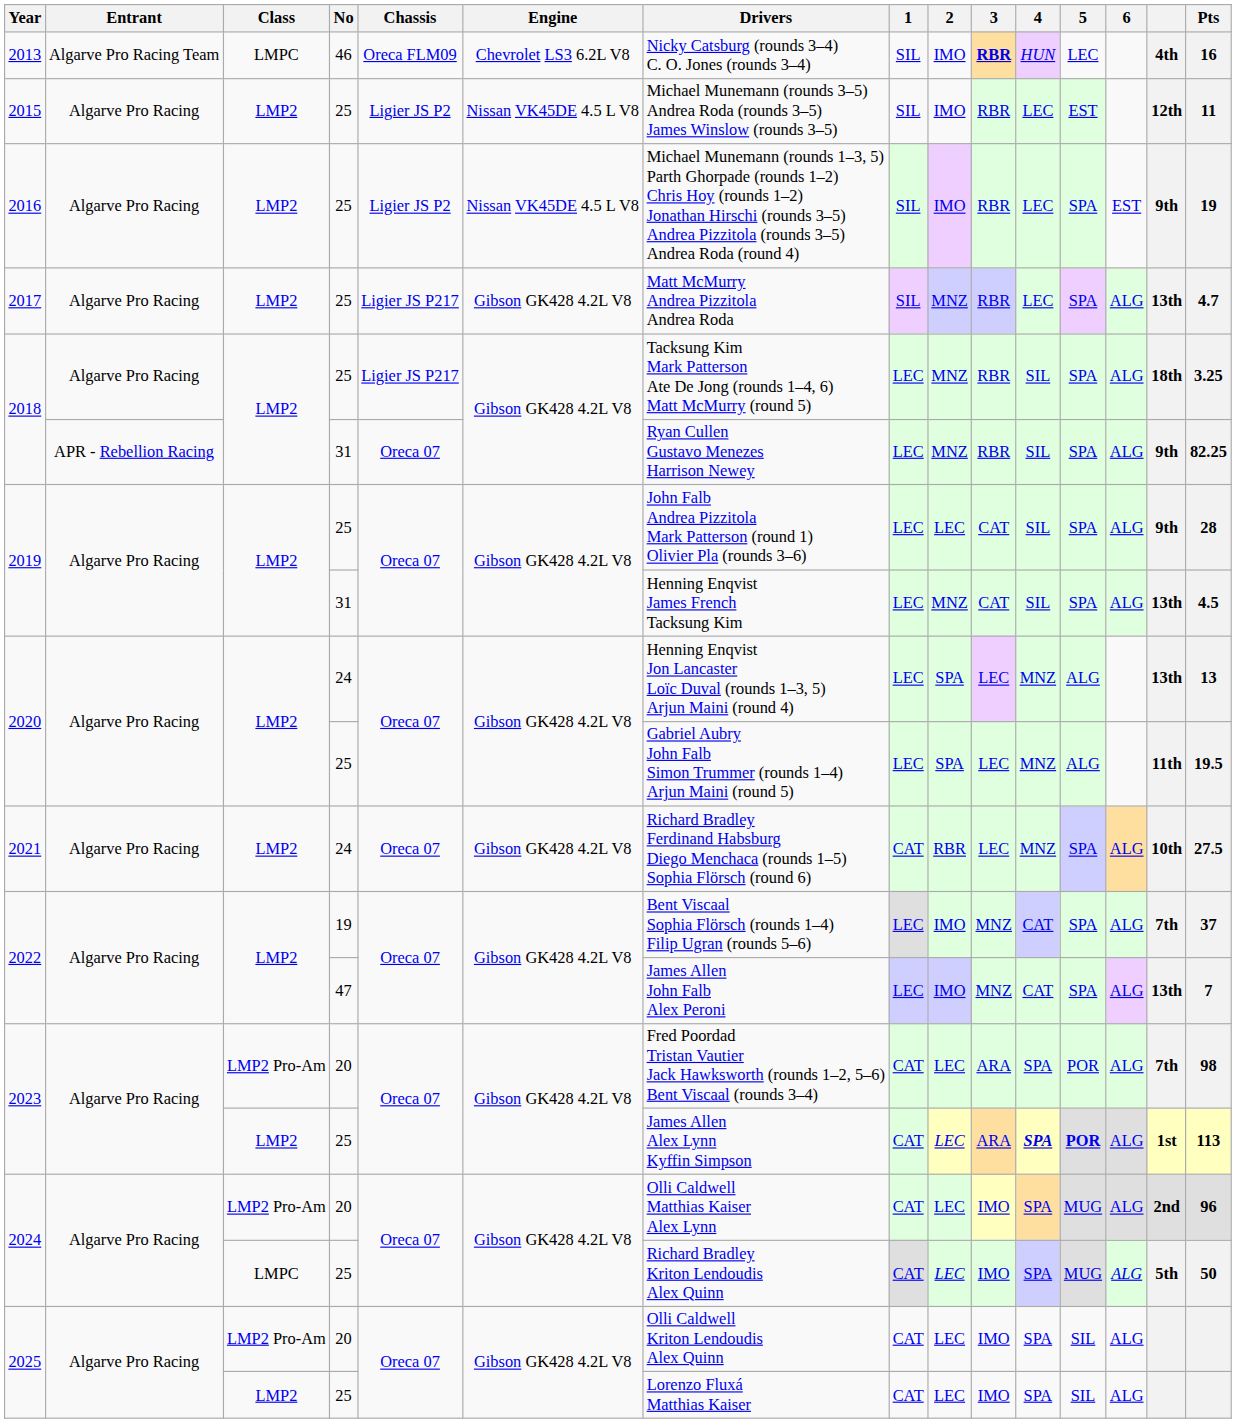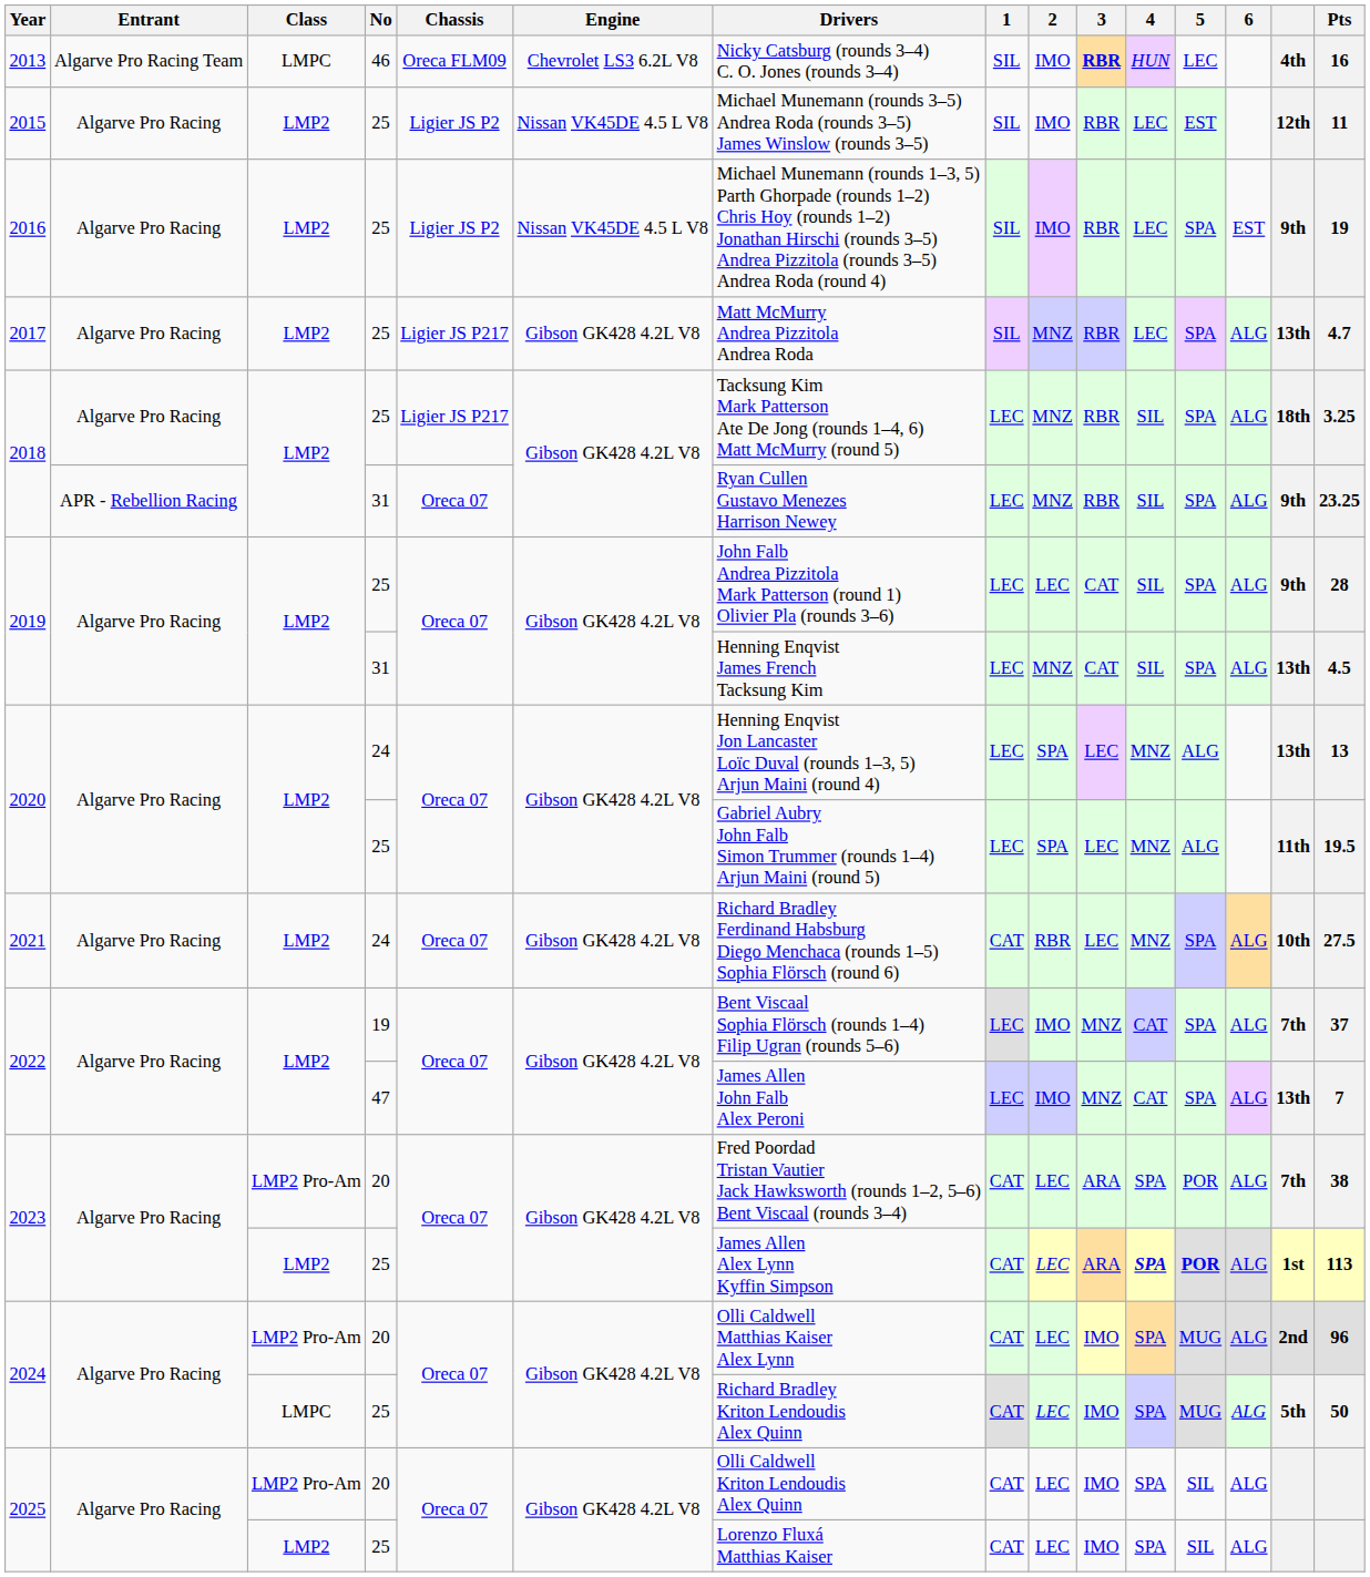2018 / 31 | Pts: 82.25 -> 23.25
2023 / 20 | Pts: 98 -> 38
